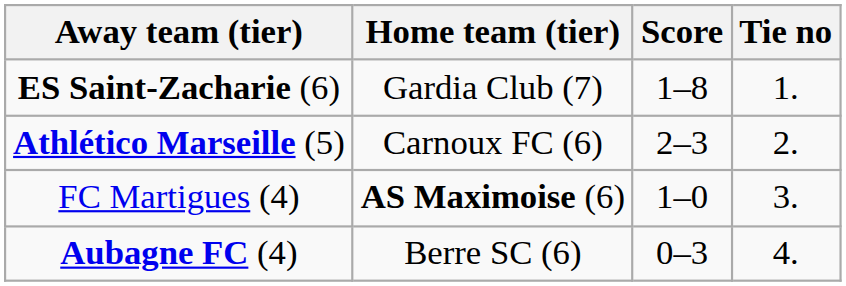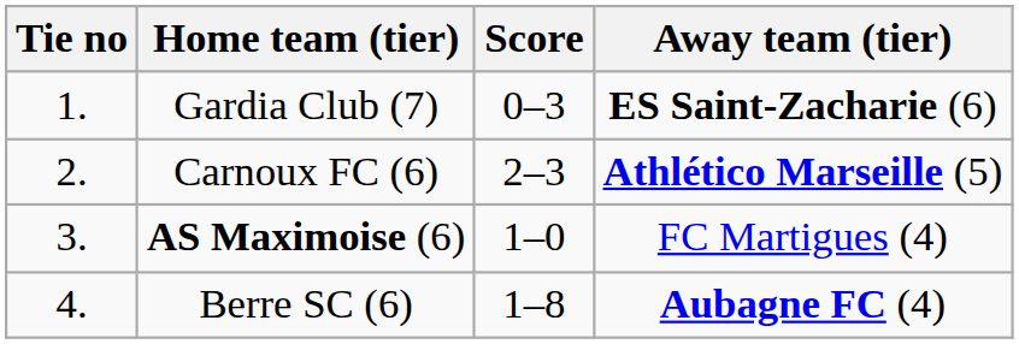columns swapped: Tie no <-> Away team (tier)
Gardia Club (7) | Score: 1–8 -> 0–3
Berre SC (6) | Score: 0–3 -> 1–8
